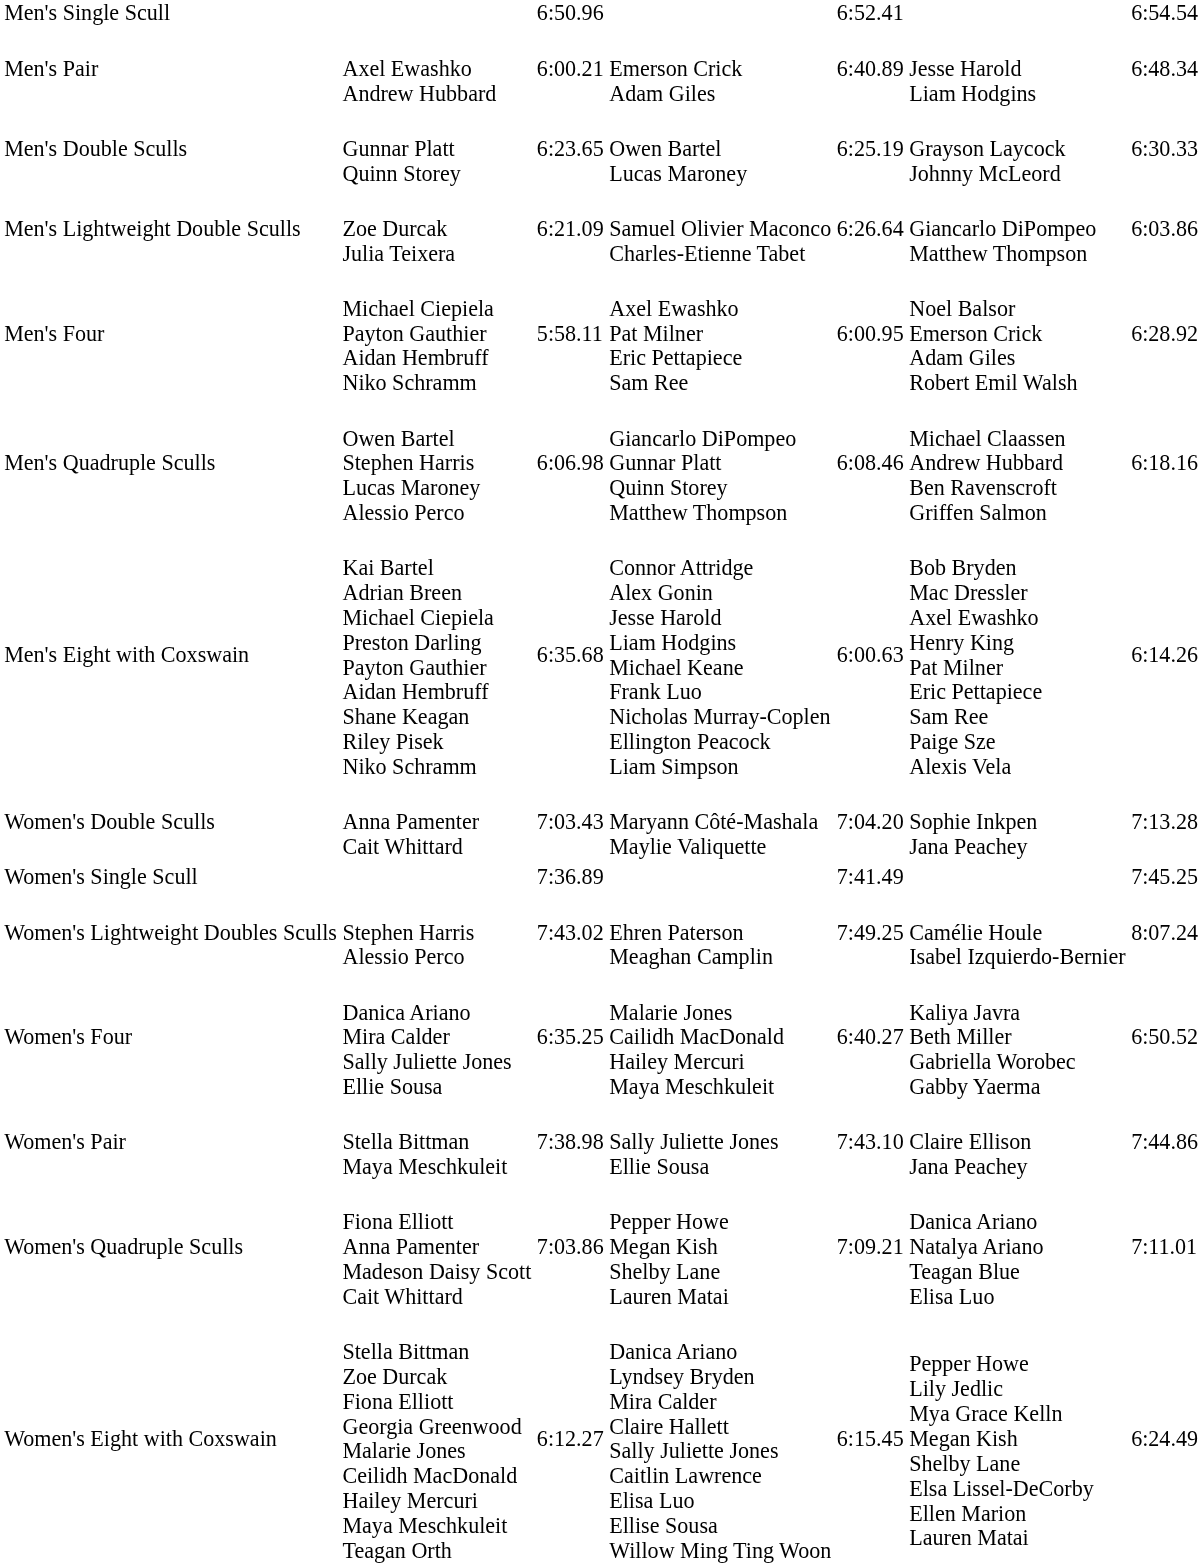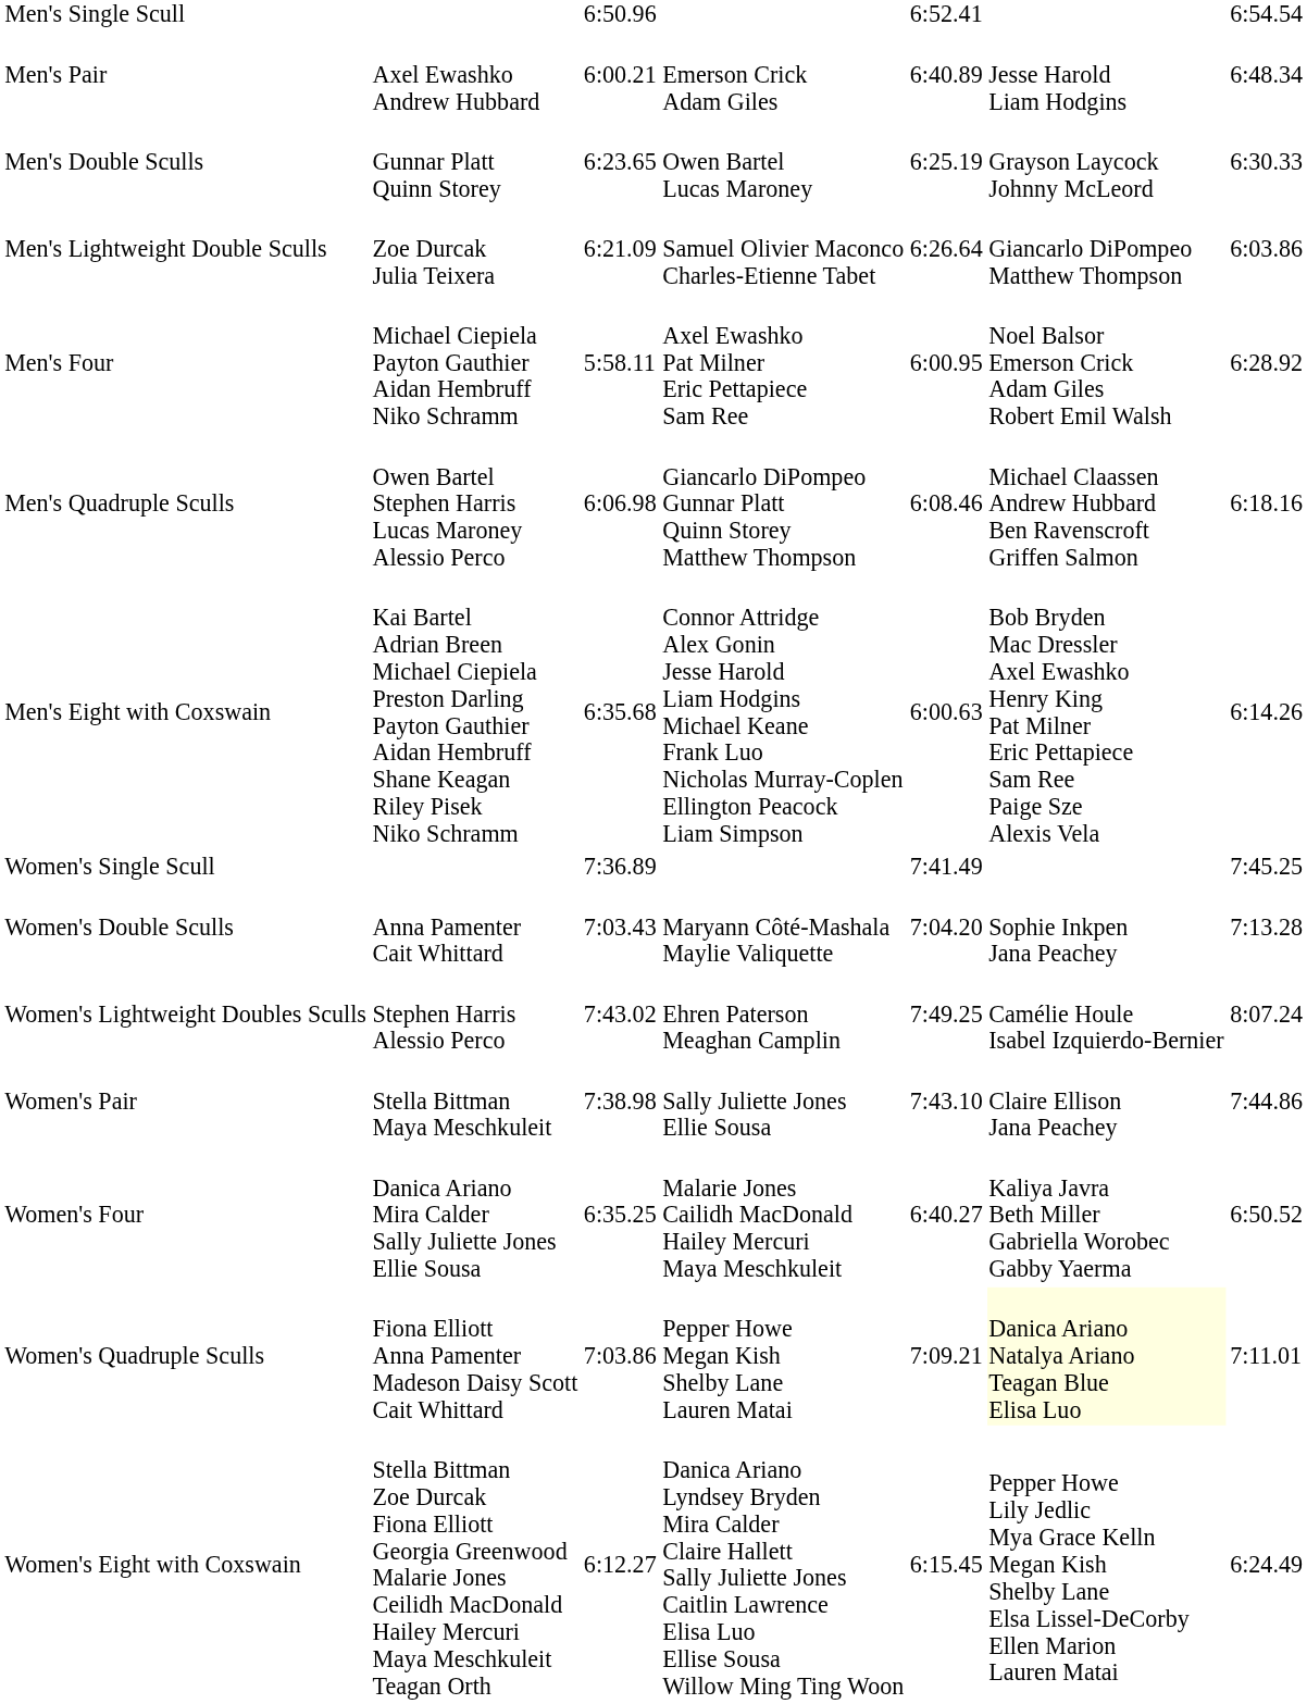rows swapped: Women's Single Scull <-> Women's Double Sculls
rows swapped: Women's Pair <-> Women's Four
Women's Quadruple Sculls | column 6: no background -> lightyellow background
